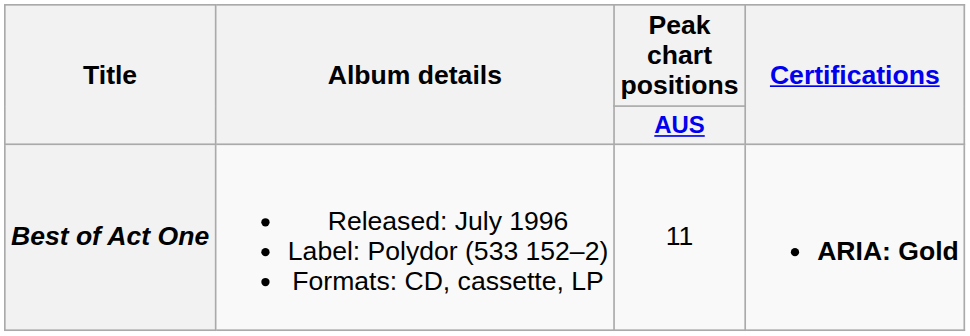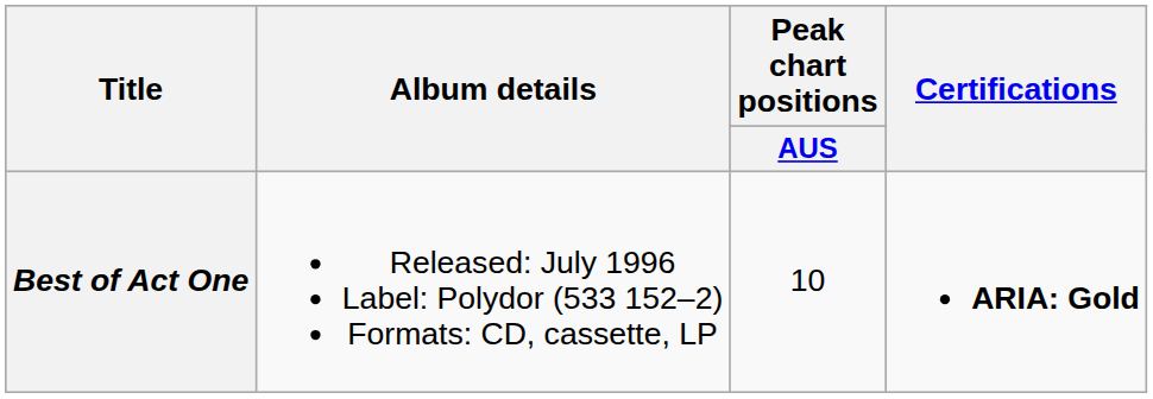Best of Act One | Peak chart positions / AUS: 11 -> 10
